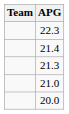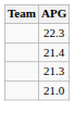- row: 20.0
